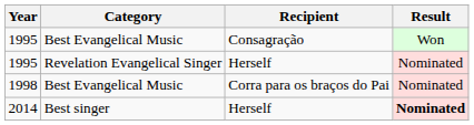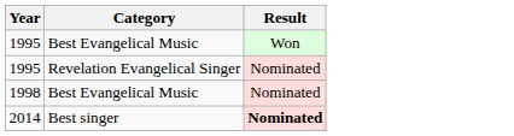- column: Recipient | Consagração | Herself | Corra para os braços do Pai | Herself
